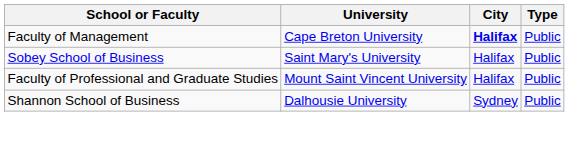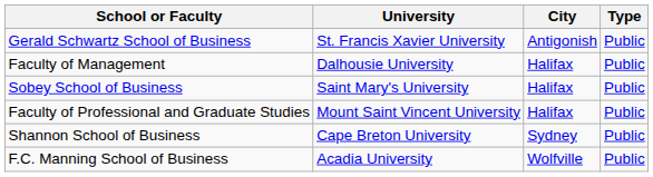+ row: Gerald Schwartz School of Business | St. Francis Xavier University | Antigonish | Public
Faculty of Management | University: Cape Breton University -> Dalhousie University
Faculty of Management | City: bold -> normal
Shannon School of Business | University: Dalhousie University -> Cape Breton University
+ row: F.C. Manning School of Business | Acadia University | Wolfville | Public
